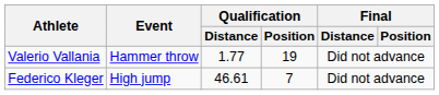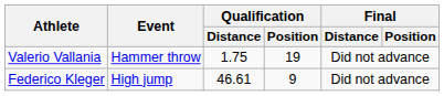Valerio Vallania | Qualification / Distance: 1.77 -> 1.75
Federico Kleger | Qualification / Position: 7 -> 9
